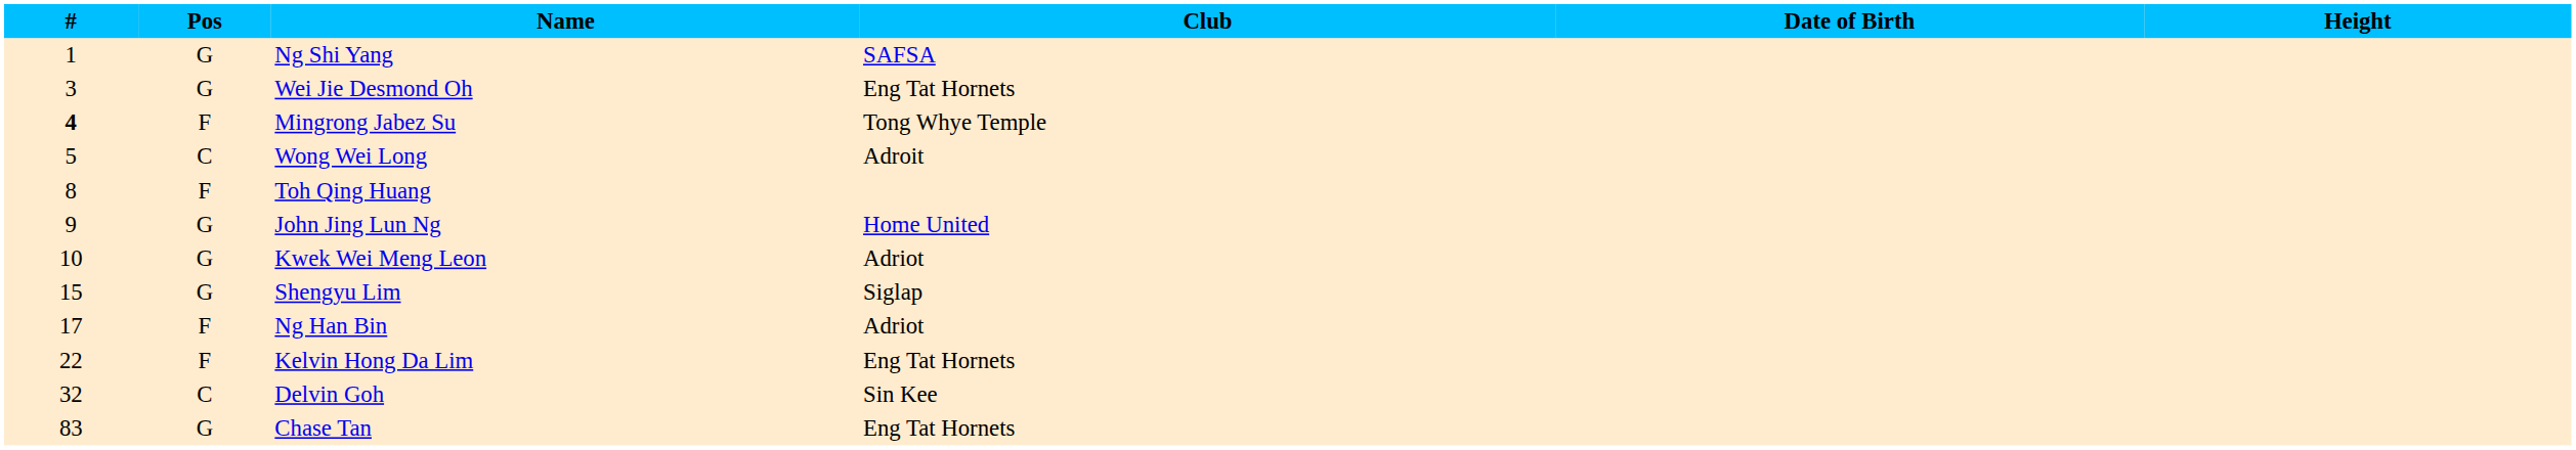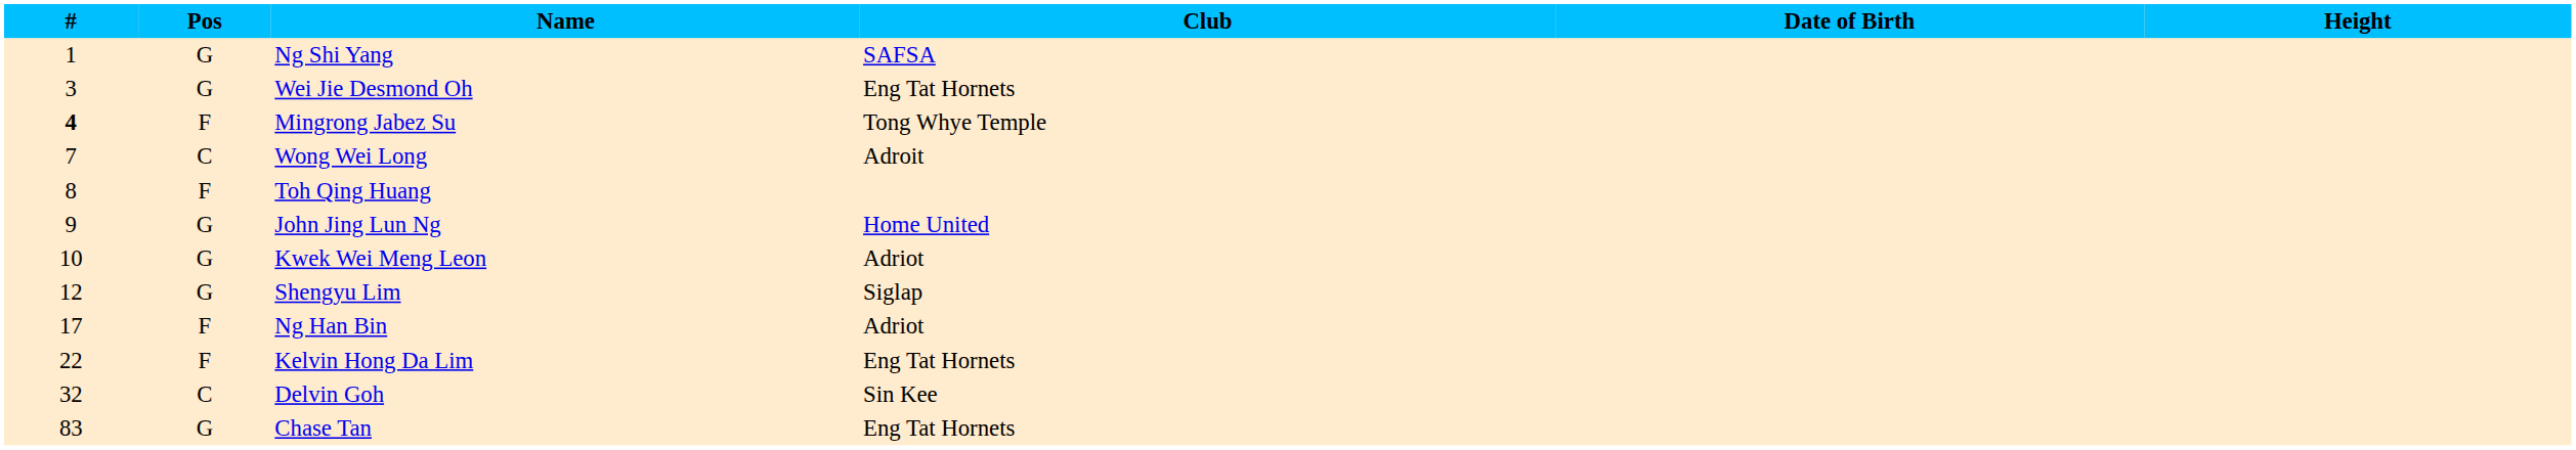Wong Wei Long | #: 5 -> 7
Shengyu Lim | #: 15 -> 12
